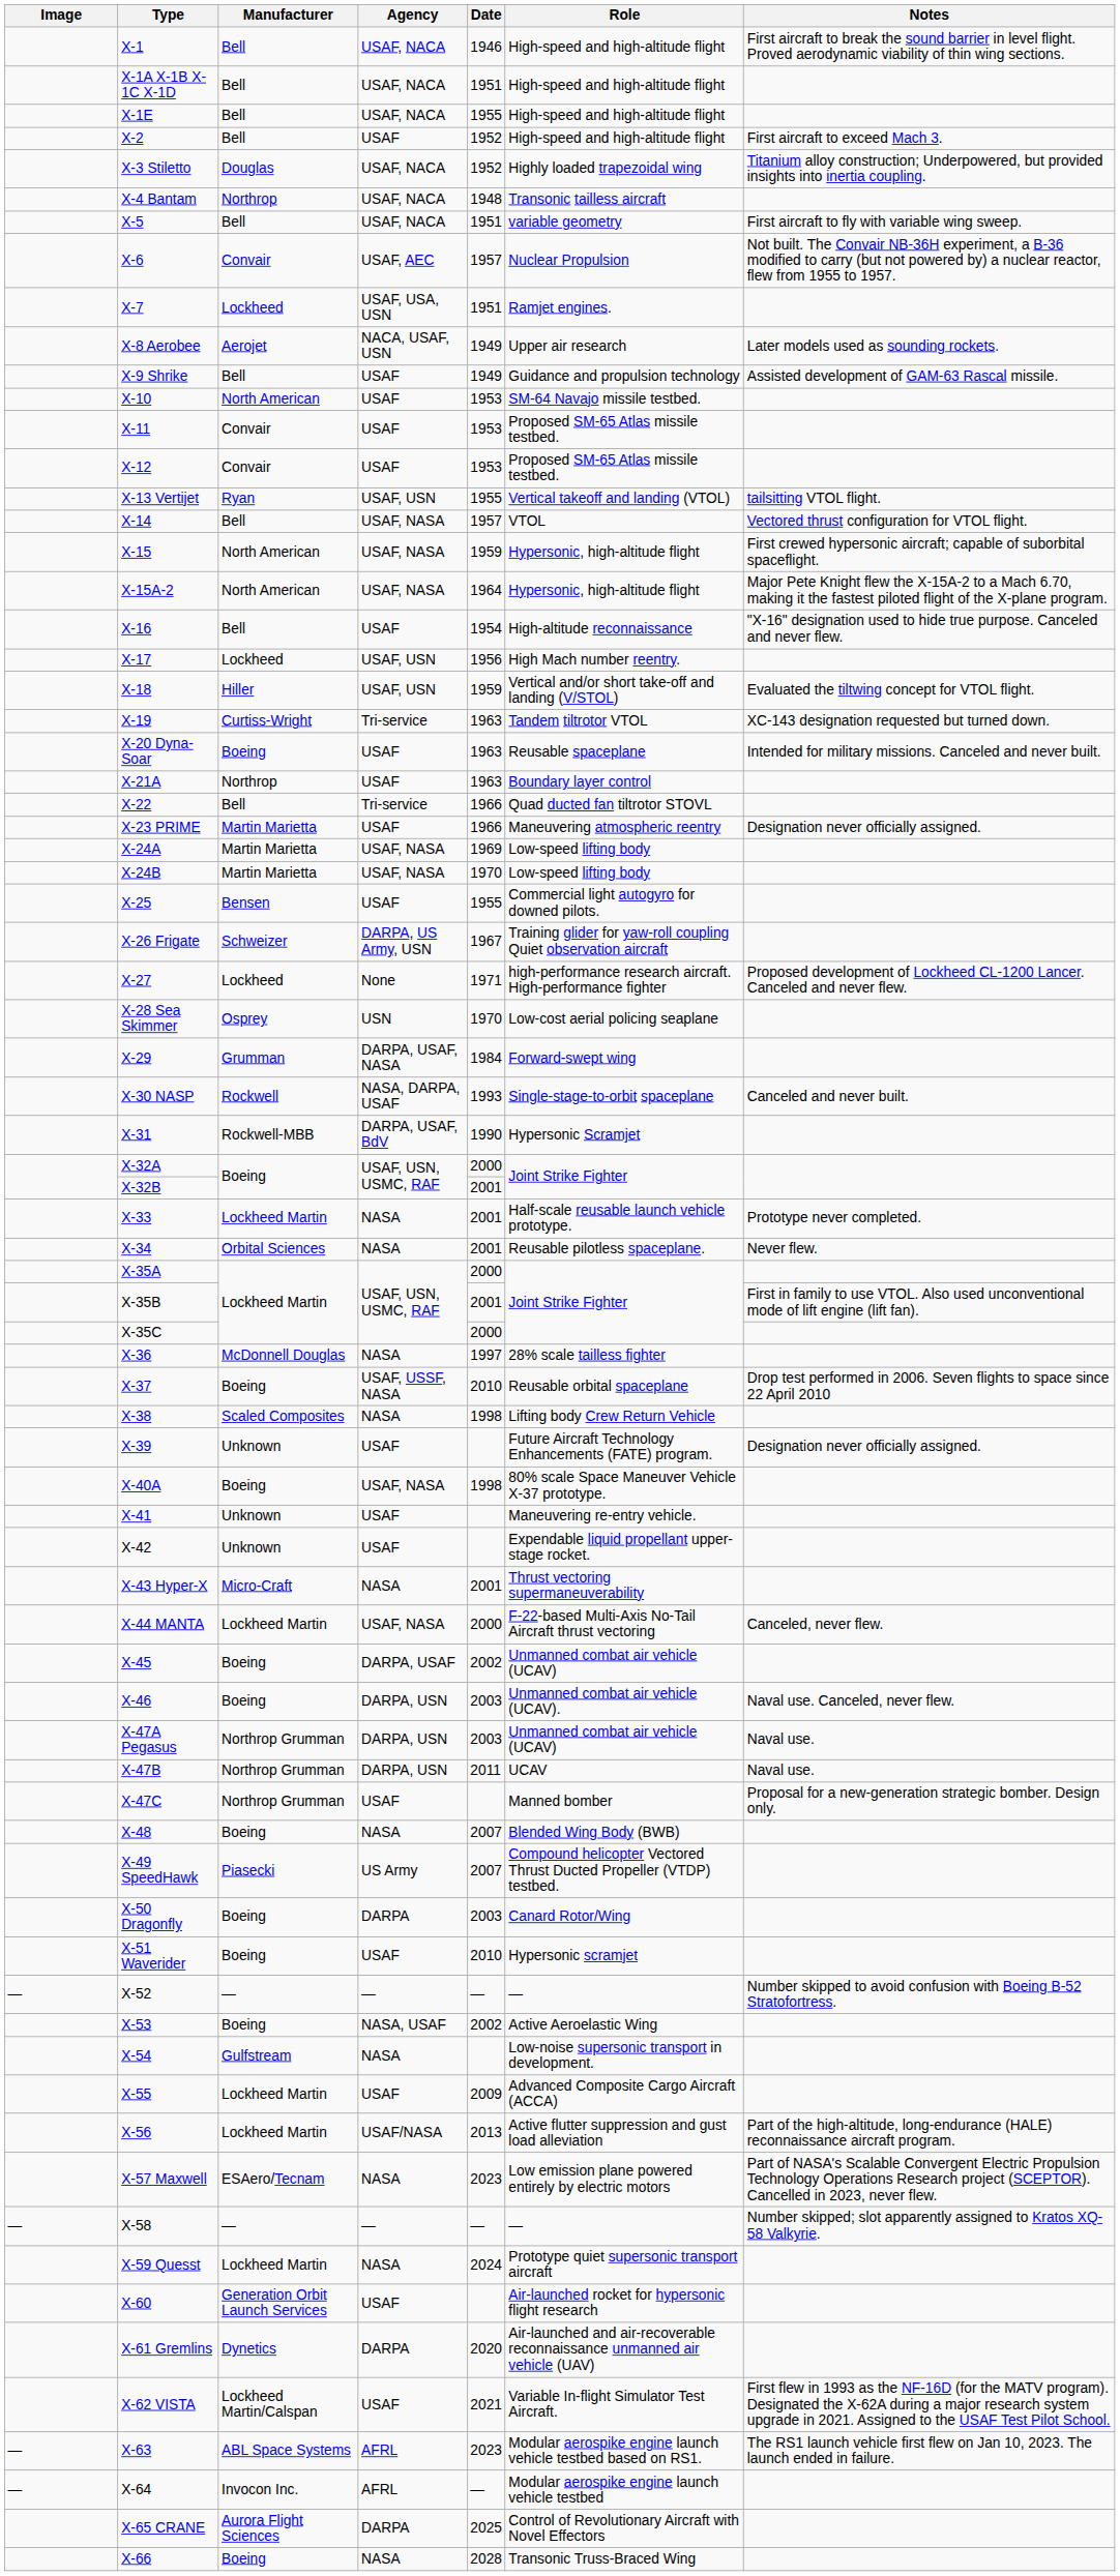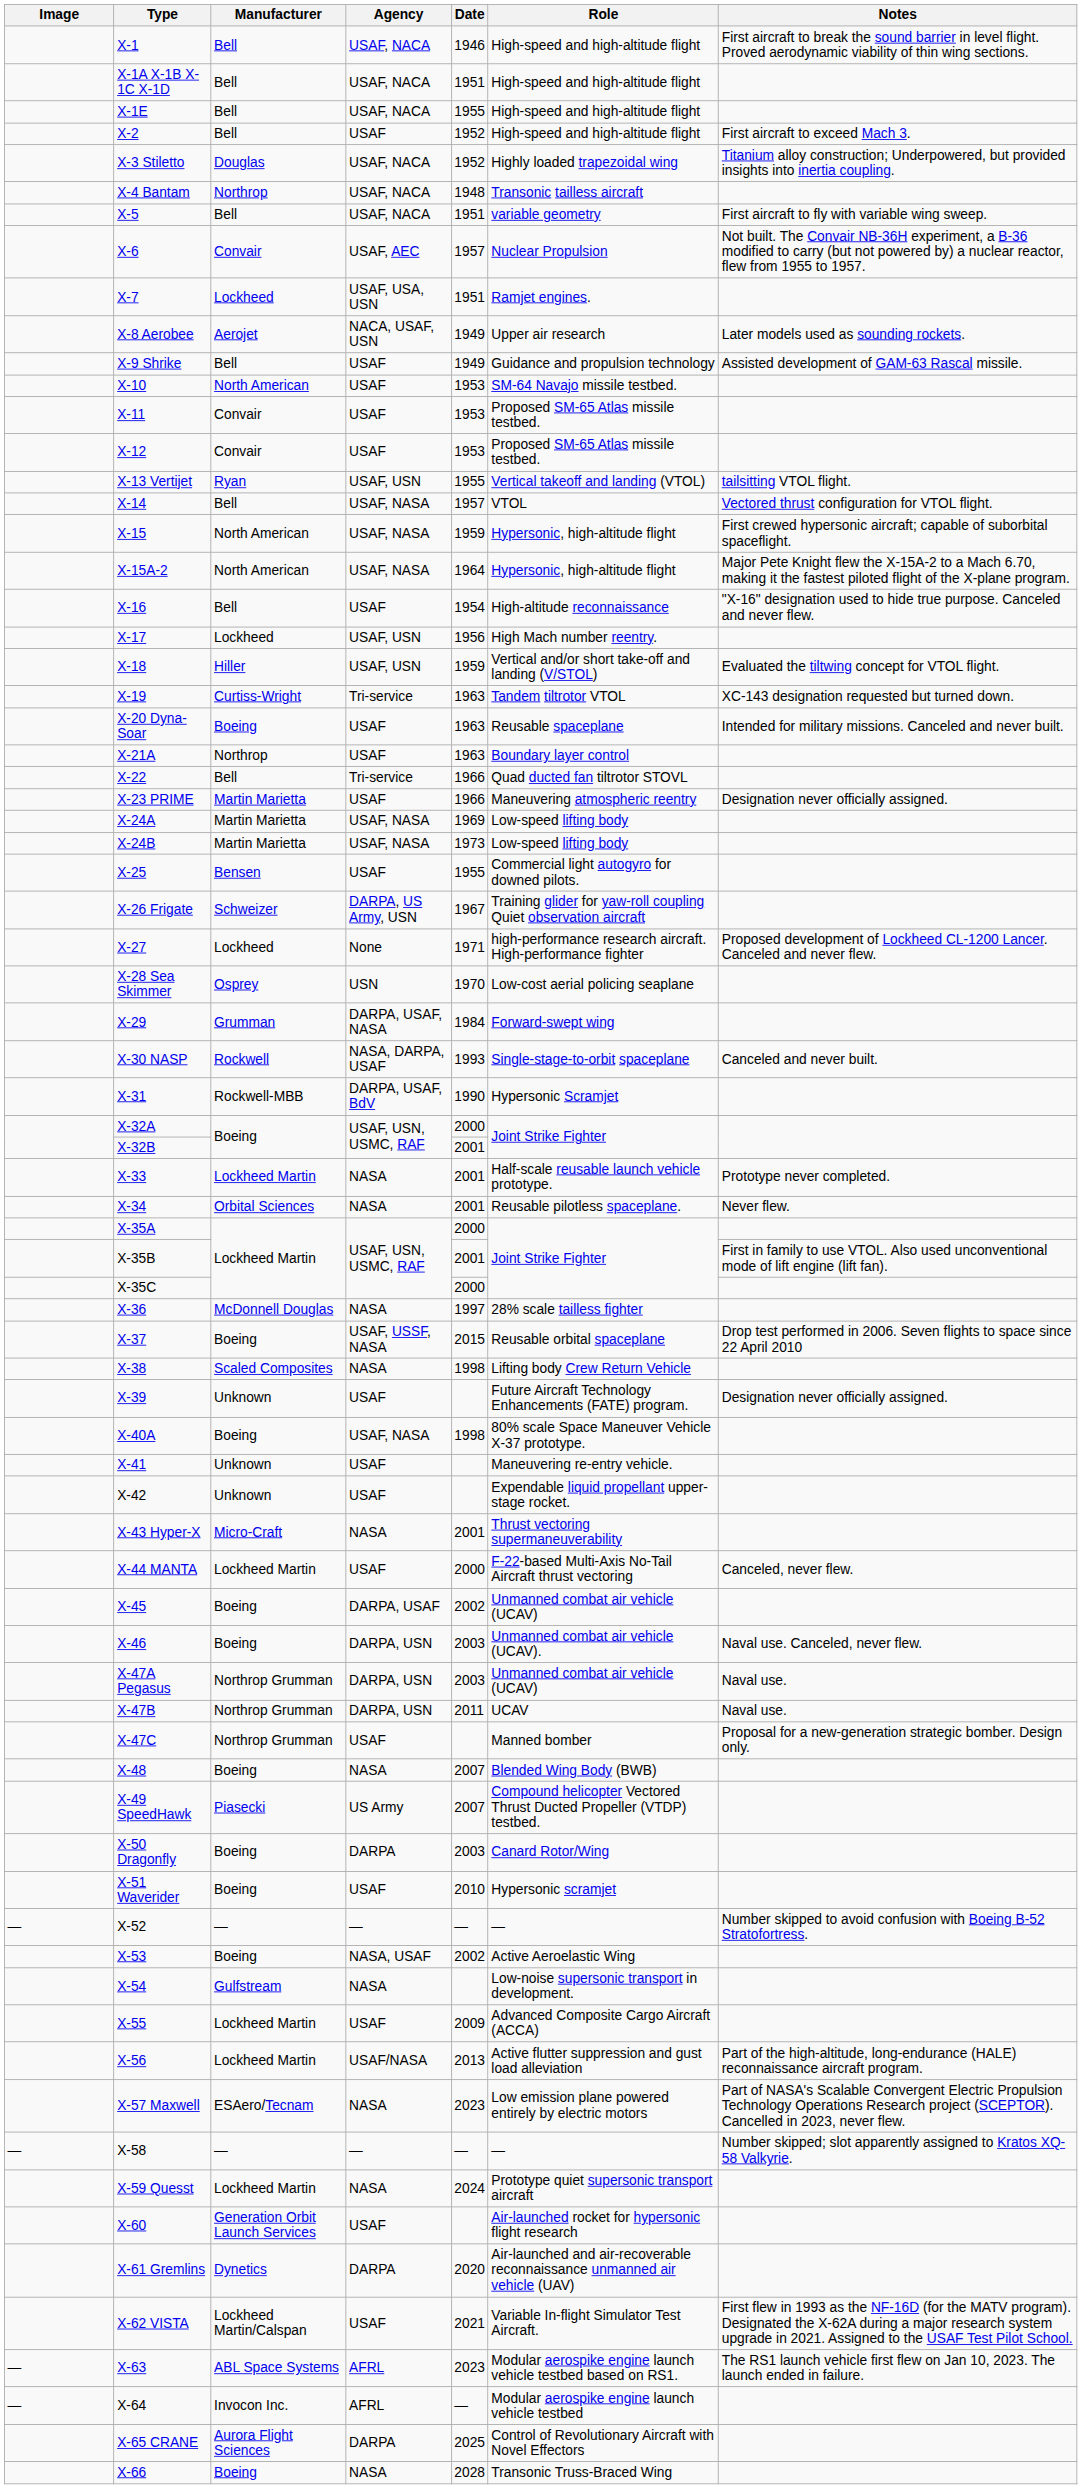X-24B | Date: 1970 -> 1973
X-37 | Date: 2010 -> 2015
X-44 MANTA | Agency: USAF, NASA -> USAF
